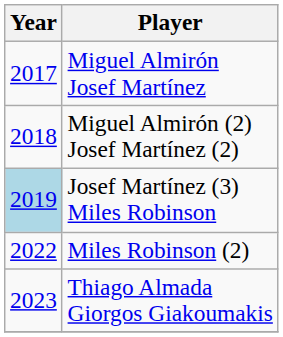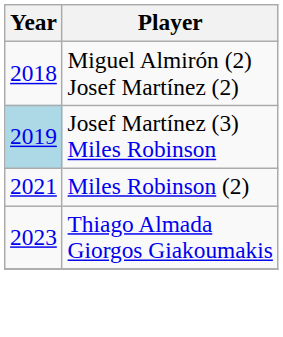- row: 2017 | Miguel Almirón Josef Martínez
Miles Robinson (2) | Year: 2022 -> 2021
